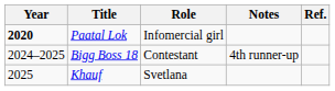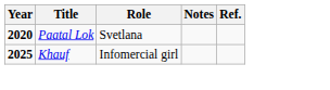Paatal Lok | Role: Infomercial girl -> Svetlana
- row: 2024–2025 | Bigg Boss 18 | Contestant | 4th runner-up
Khauf | Year: normal -> bold
Khauf | Role: Svetlana -> Infomercial girl
